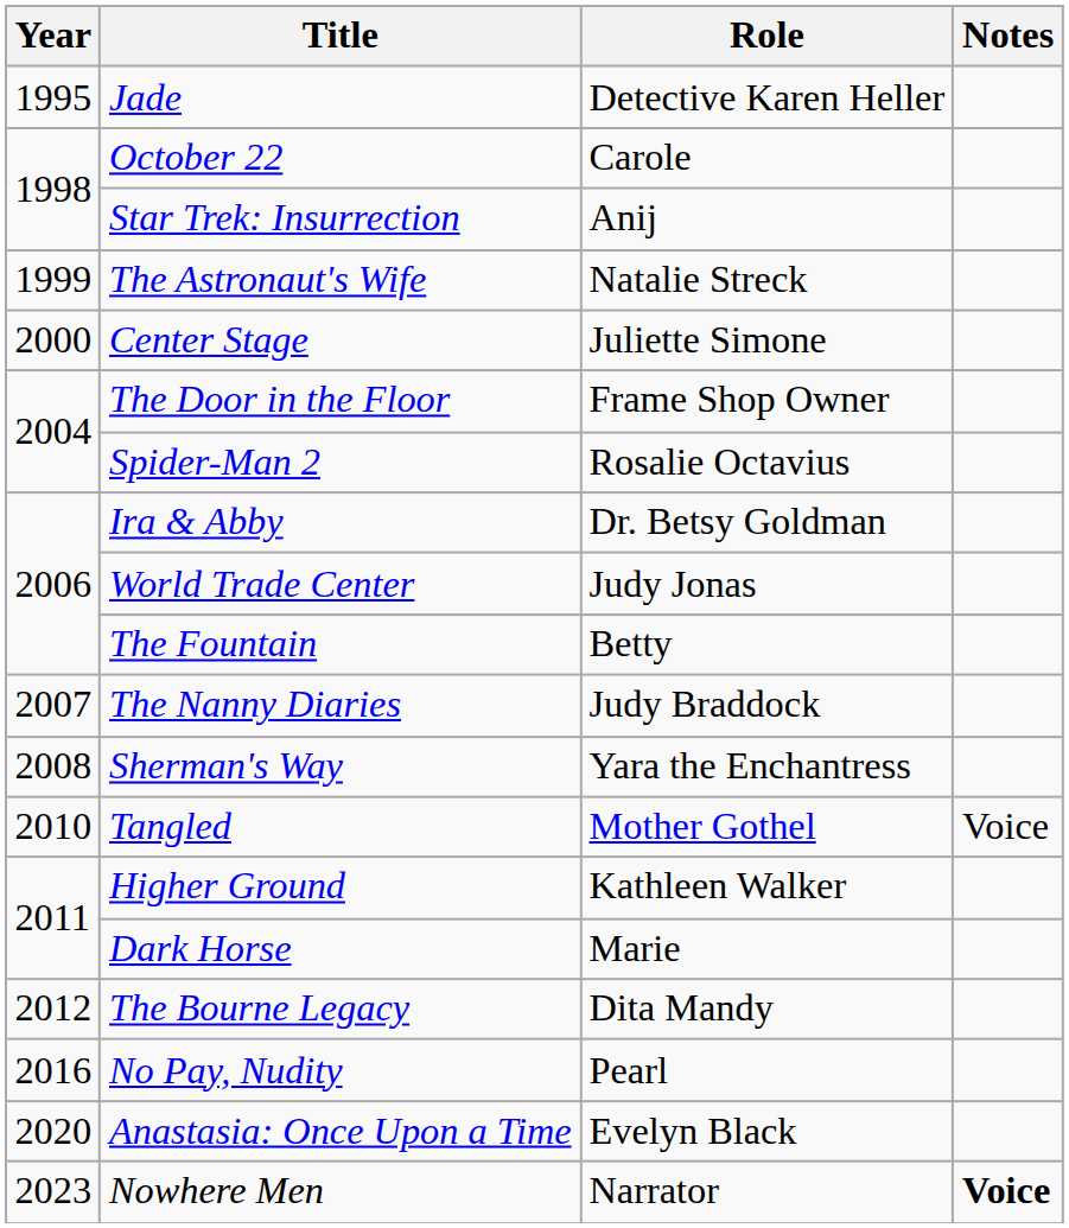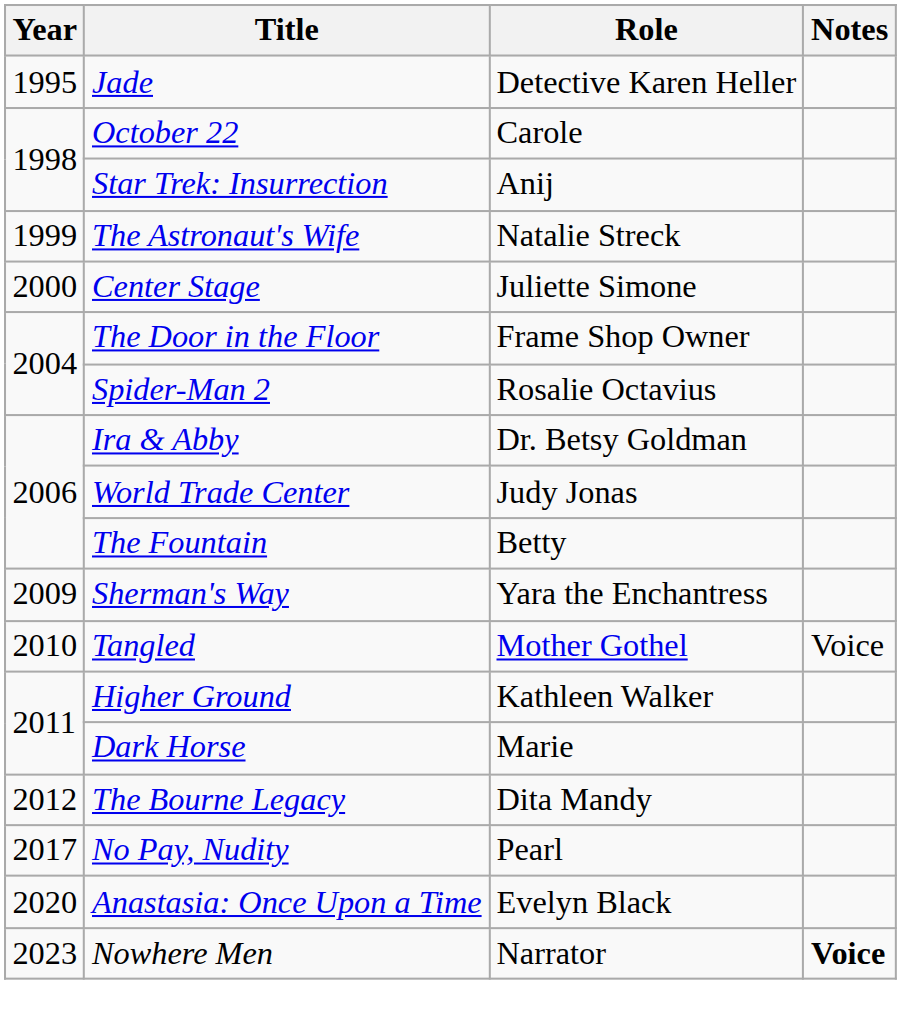- row: 2007 | The Nanny Diaries | Judy Braddock
Sherman's Way | Year: 2008 -> 2009
No Pay, Nudity | Year: 2016 -> 2017
